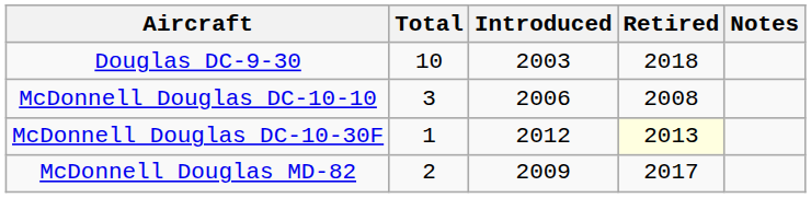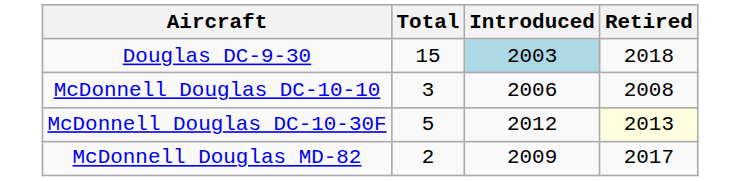- column: Notes
Douglas DC-9-30 | Total: 10 -> 15
Douglas DC-9-30 | Introduced: no background -> lightblue background
McDonnell Douglas DC-10-30F | Total: 1 -> 5
